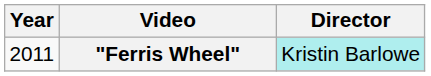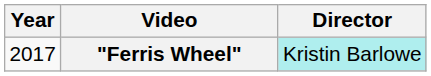"Ferris Wheel" | Year: 2011 -> 2017
